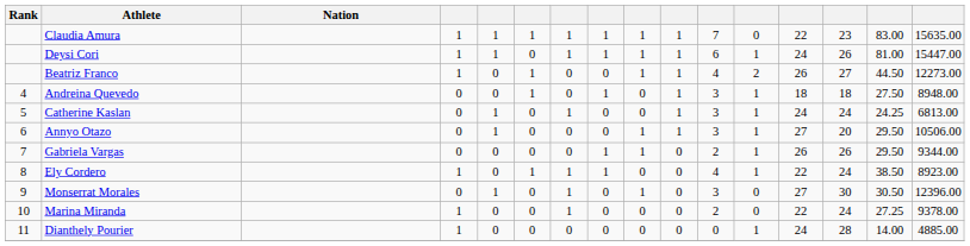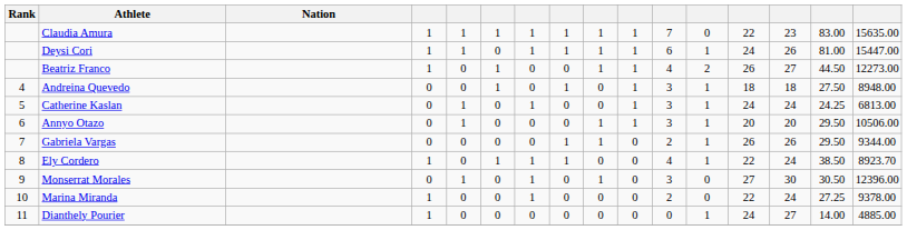Annyo Otazo | column 13: 27 -> 20
Ely Cordero | column 16: 8923.00 -> 8923.70
Dianthely Pourier | column 14: 28 -> 27
